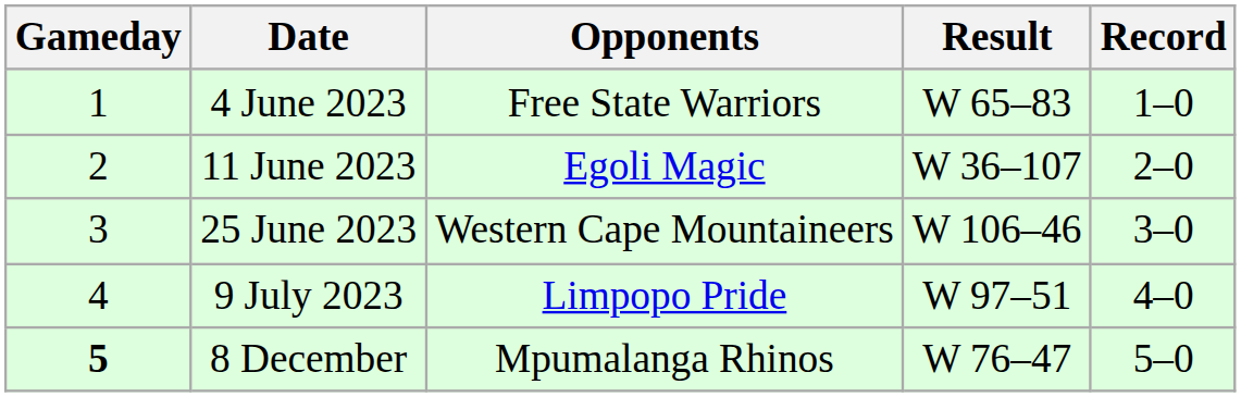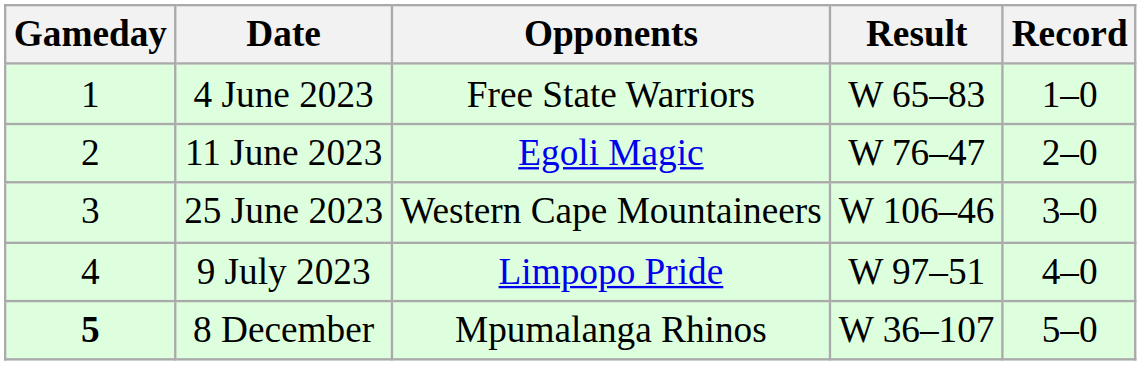11 June 2023 | Result: W 36–107 -> W 76–47
8 December | Result: W 76–47 -> W 36–107
